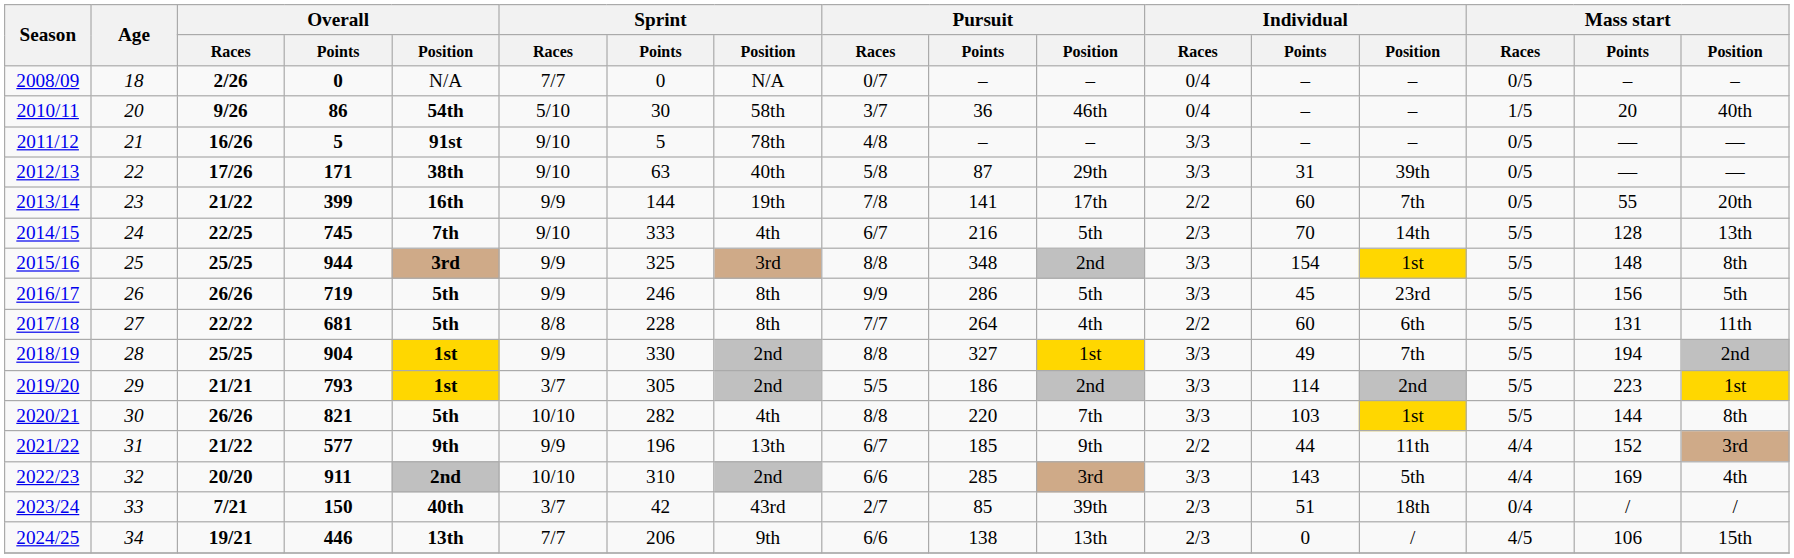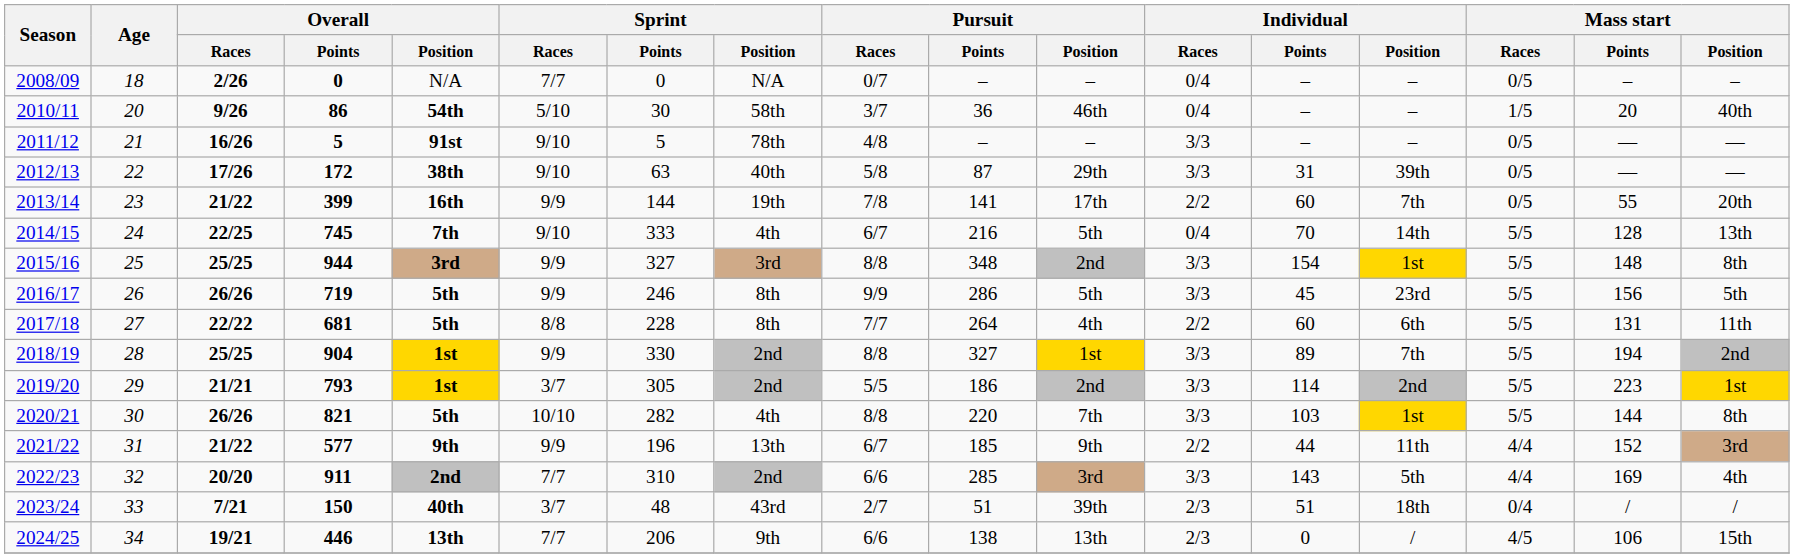2012/13 | Overall / Points: 171 -> 172
2014/15 | Individual / Races: 2/3 -> 0/4
2015/16 | Sprint / Points: 325 -> 327
2018/19 | Individual / Points: 49 -> 89
2022/23 | Sprint / Races: 10/10 -> 7/7
2023/24 | Sprint / Points: 42 -> 48
2023/24 | Pursuit / Points: 85 -> 51
